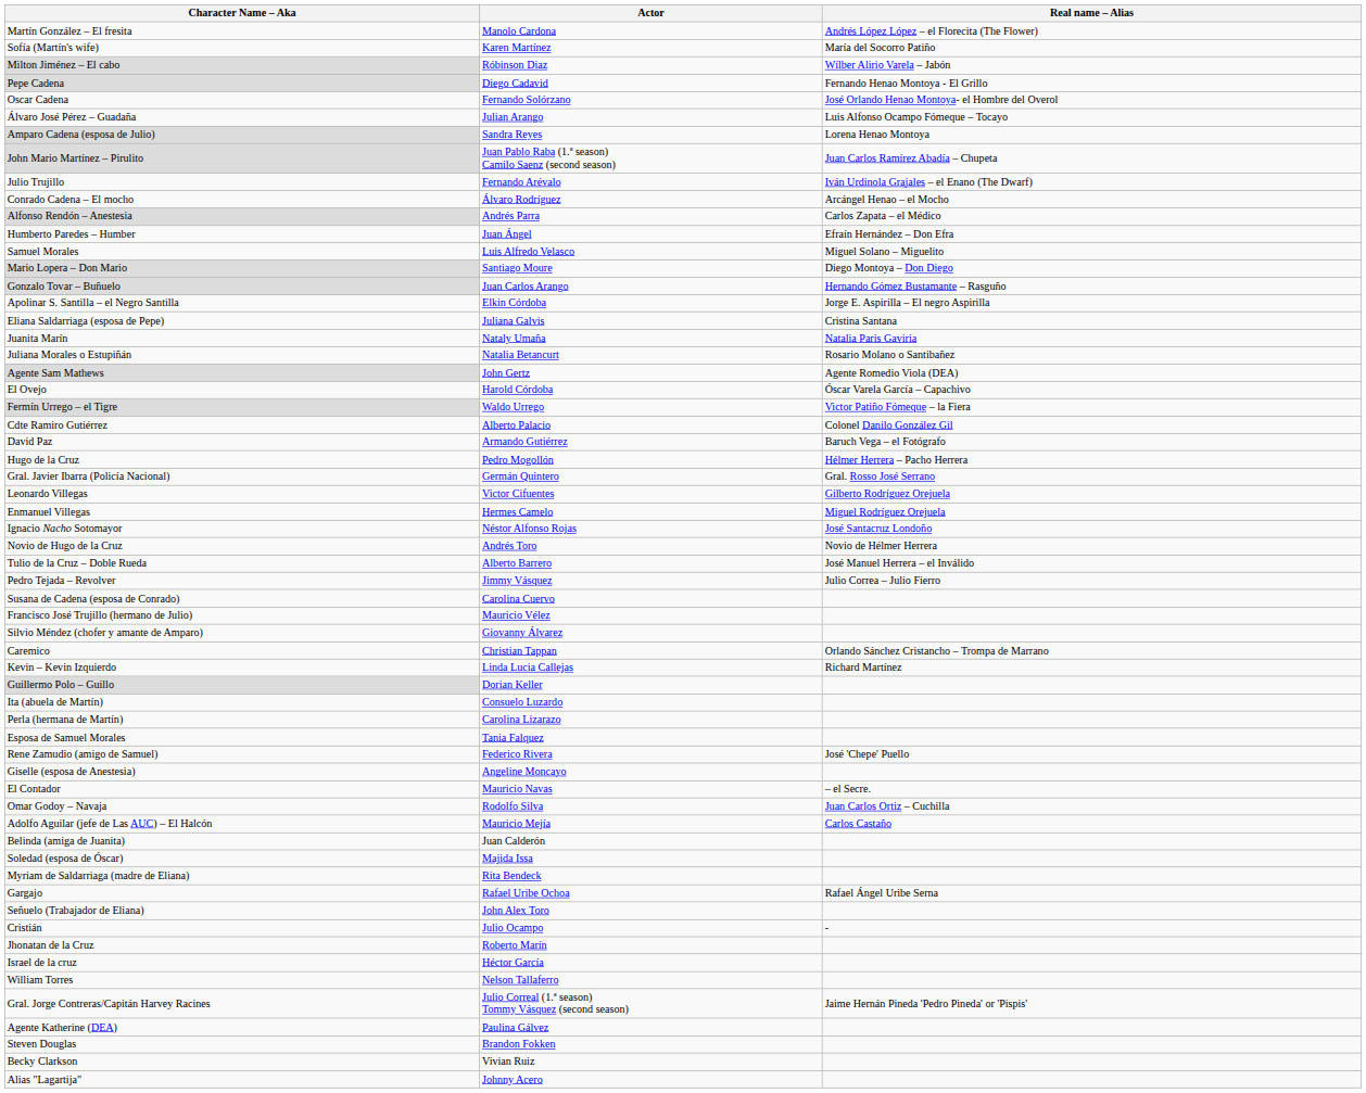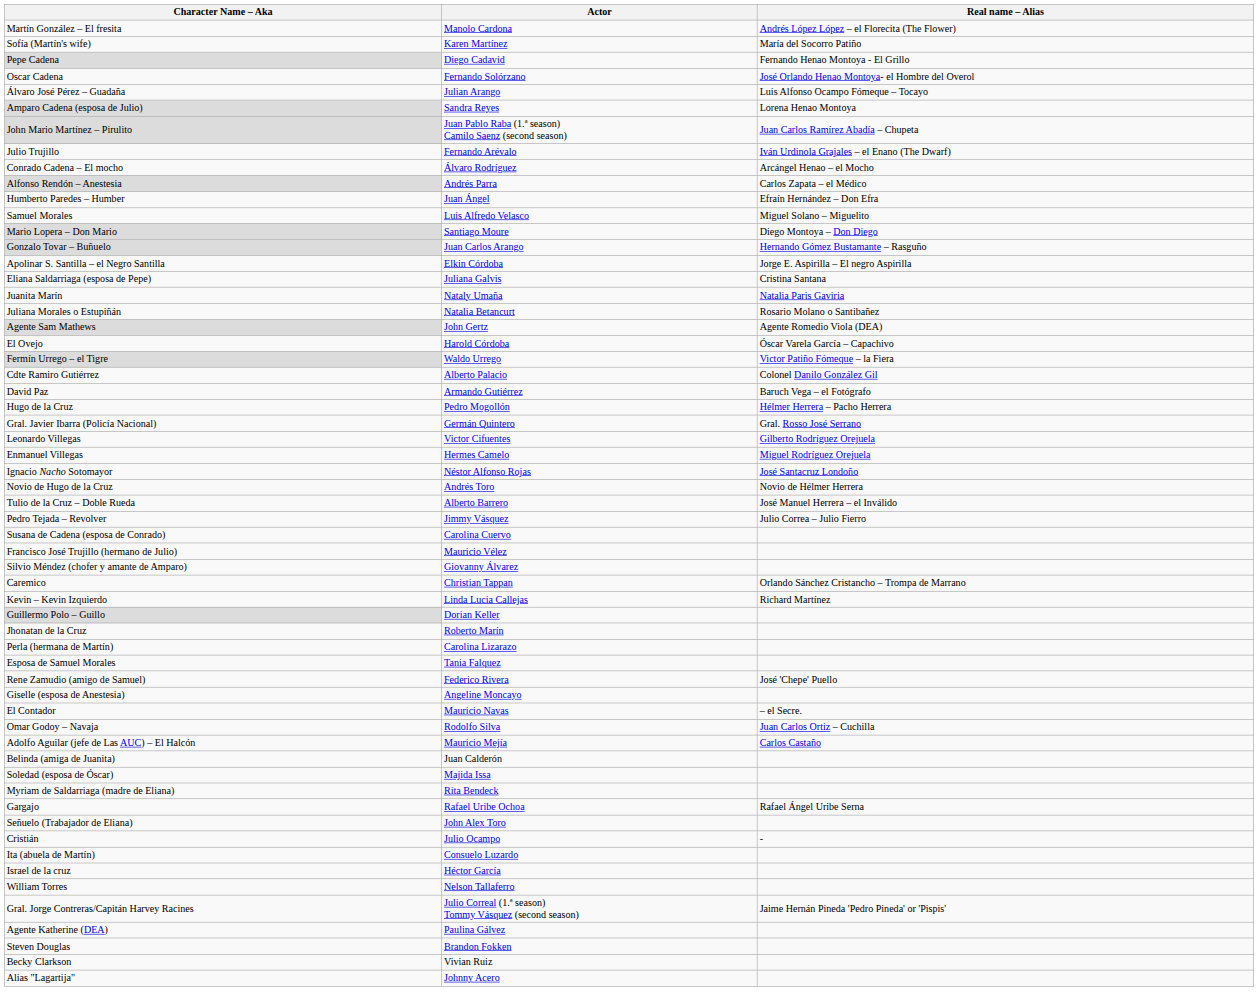- row: Milton Jiménez – El cabo | Róbinson Diaz | Wílber Alirio Varela – Jabón
rows swapped: Ita (abuela de Martín) <-> Jhonatan de la Cruz
